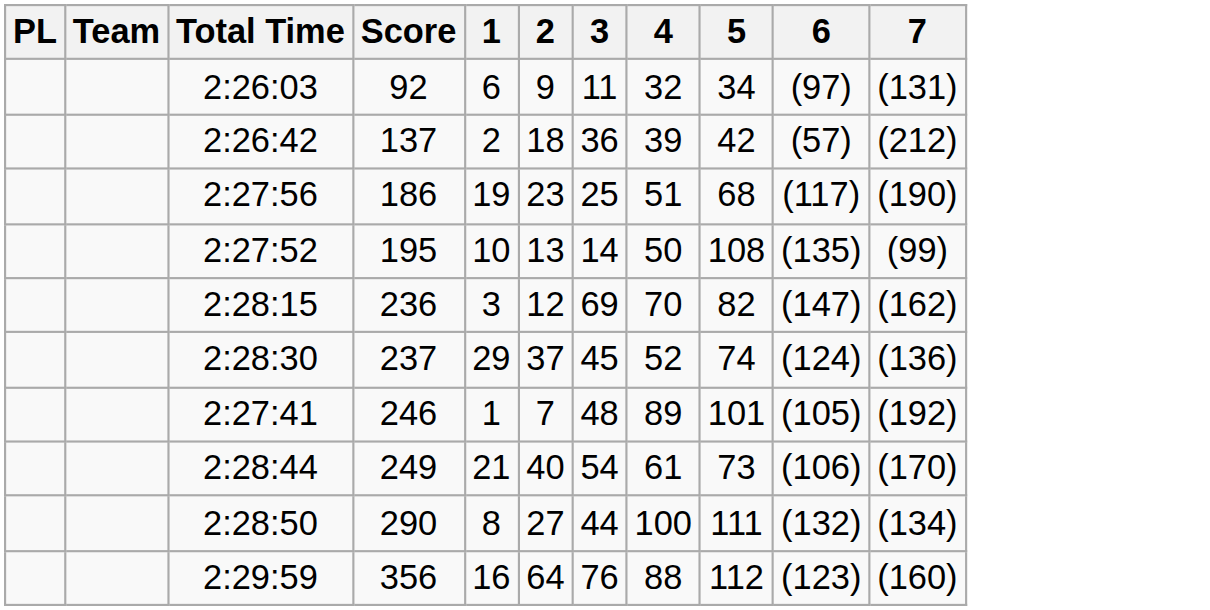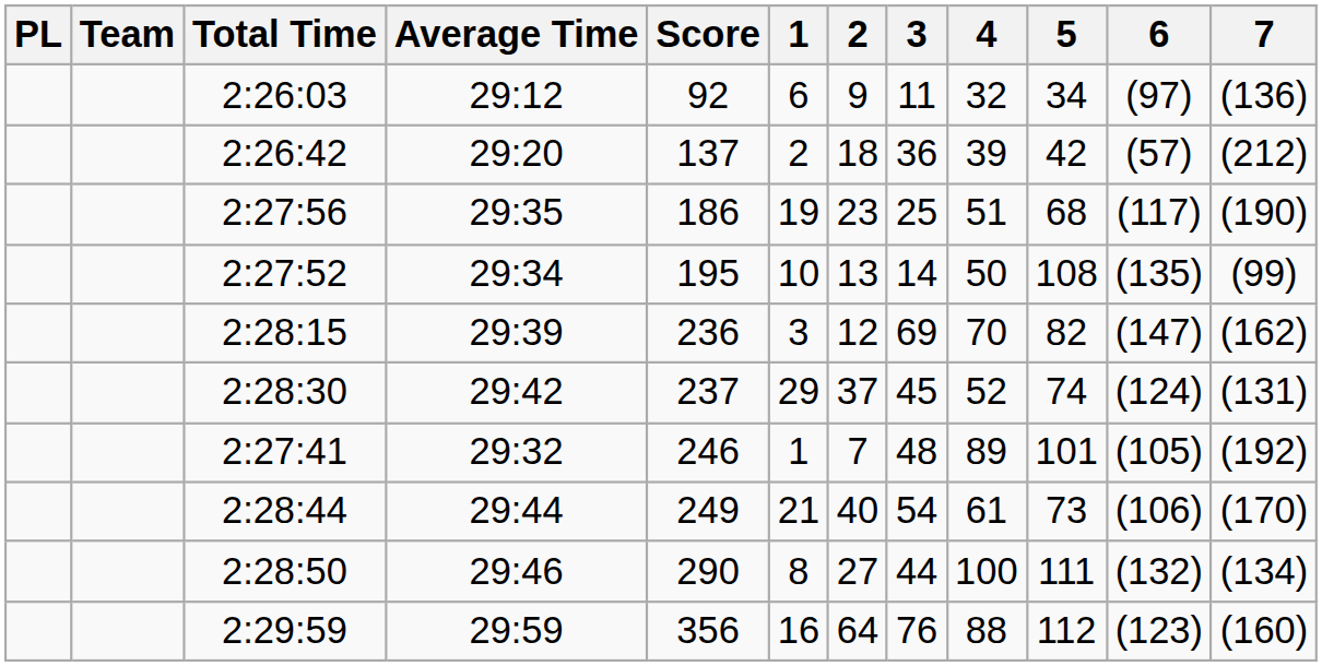+ column: Average Time | 29:12 | 29:20 | 29:35 | 29:34 | 29:39 | 29:42 | 29:32 | 29:44 | 29:46 | 29:59
2:26:03 | 7: (131) -> (136)
2:28:30 | 7: (136) -> (131)
